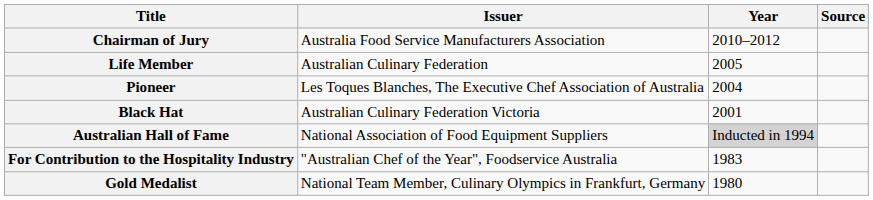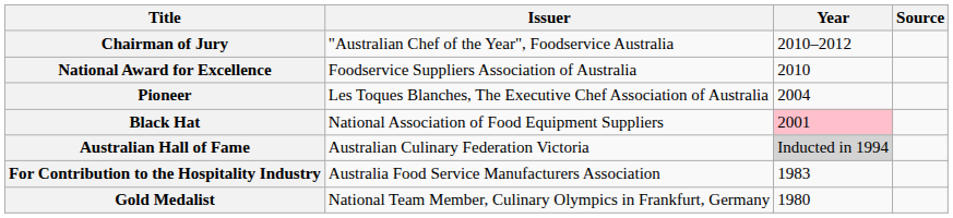Chairman of Jury | Issuer: Australia Food Service Manufacturers Association -> "Australian Chef of the Year", Foodservice Australia
+ row: National Award for Excellence | Foodservice Suppliers Association of Australia | 2010
- row: Life Member | Australian Culinary Federation | 2005
Black Hat | Issuer: Australian Culinary Federation Victoria -> National Association of Food Equipment Suppliers
Black Hat | Year: no background -> pink background
Australian Hall of Fame | Issuer: National Association of Food Equipment Suppliers -> Australian Culinary Federation Victoria
For Contribution to the Hospitality Industry | Issuer: "Australian Chef of the Year", Foodservice Australia -> Australia Food Service Manufacturers Association
